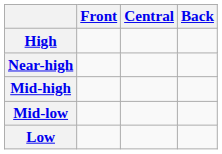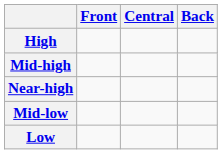rows swapped: Near-high <-> Mid-high
